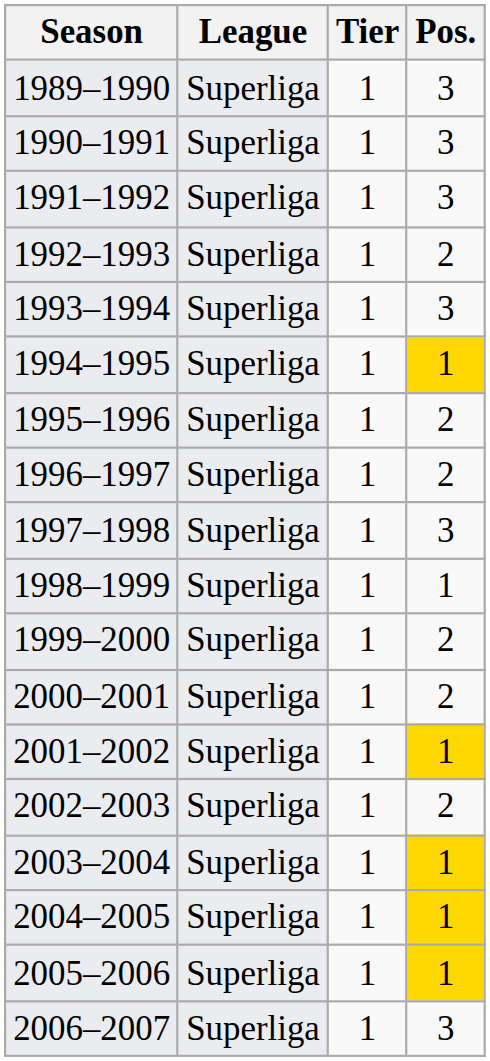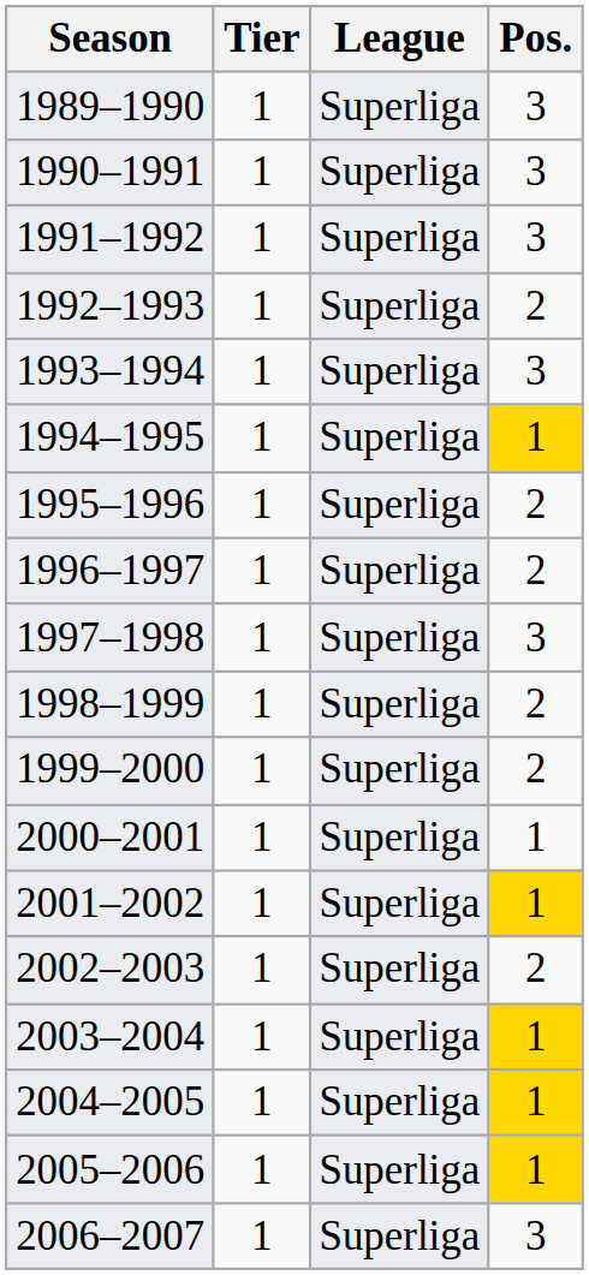columns swapped: Tier <-> League
1998–1999 | Pos.: 1 -> 2
2000–2001 | Pos.: 2 -> 1
